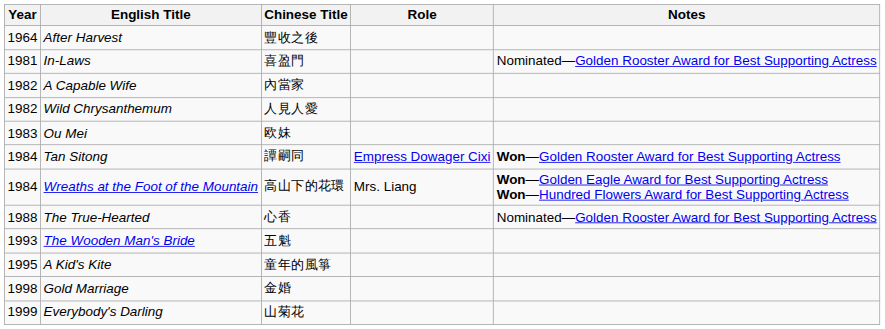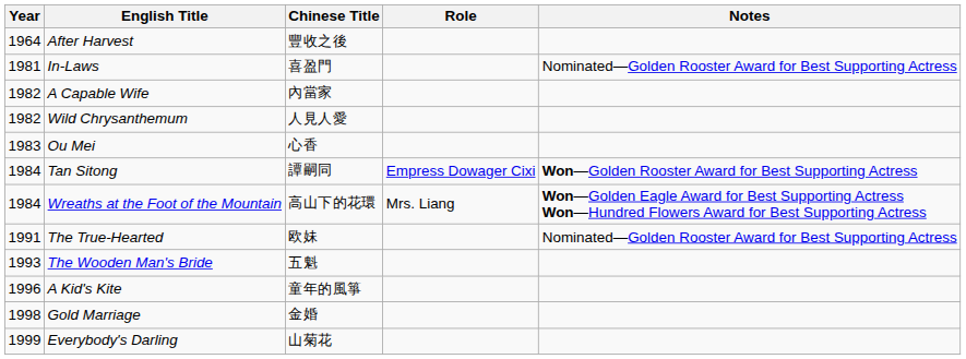Ou Mei | Chinese Title: 欧妹 -> 心香
The True-Hearted | Year: 1988 -> 1991
The True-Hearted | Chinese Title: 心香 -> 欧妹
A Kid's Kite | Year: 1995 -> 1996
